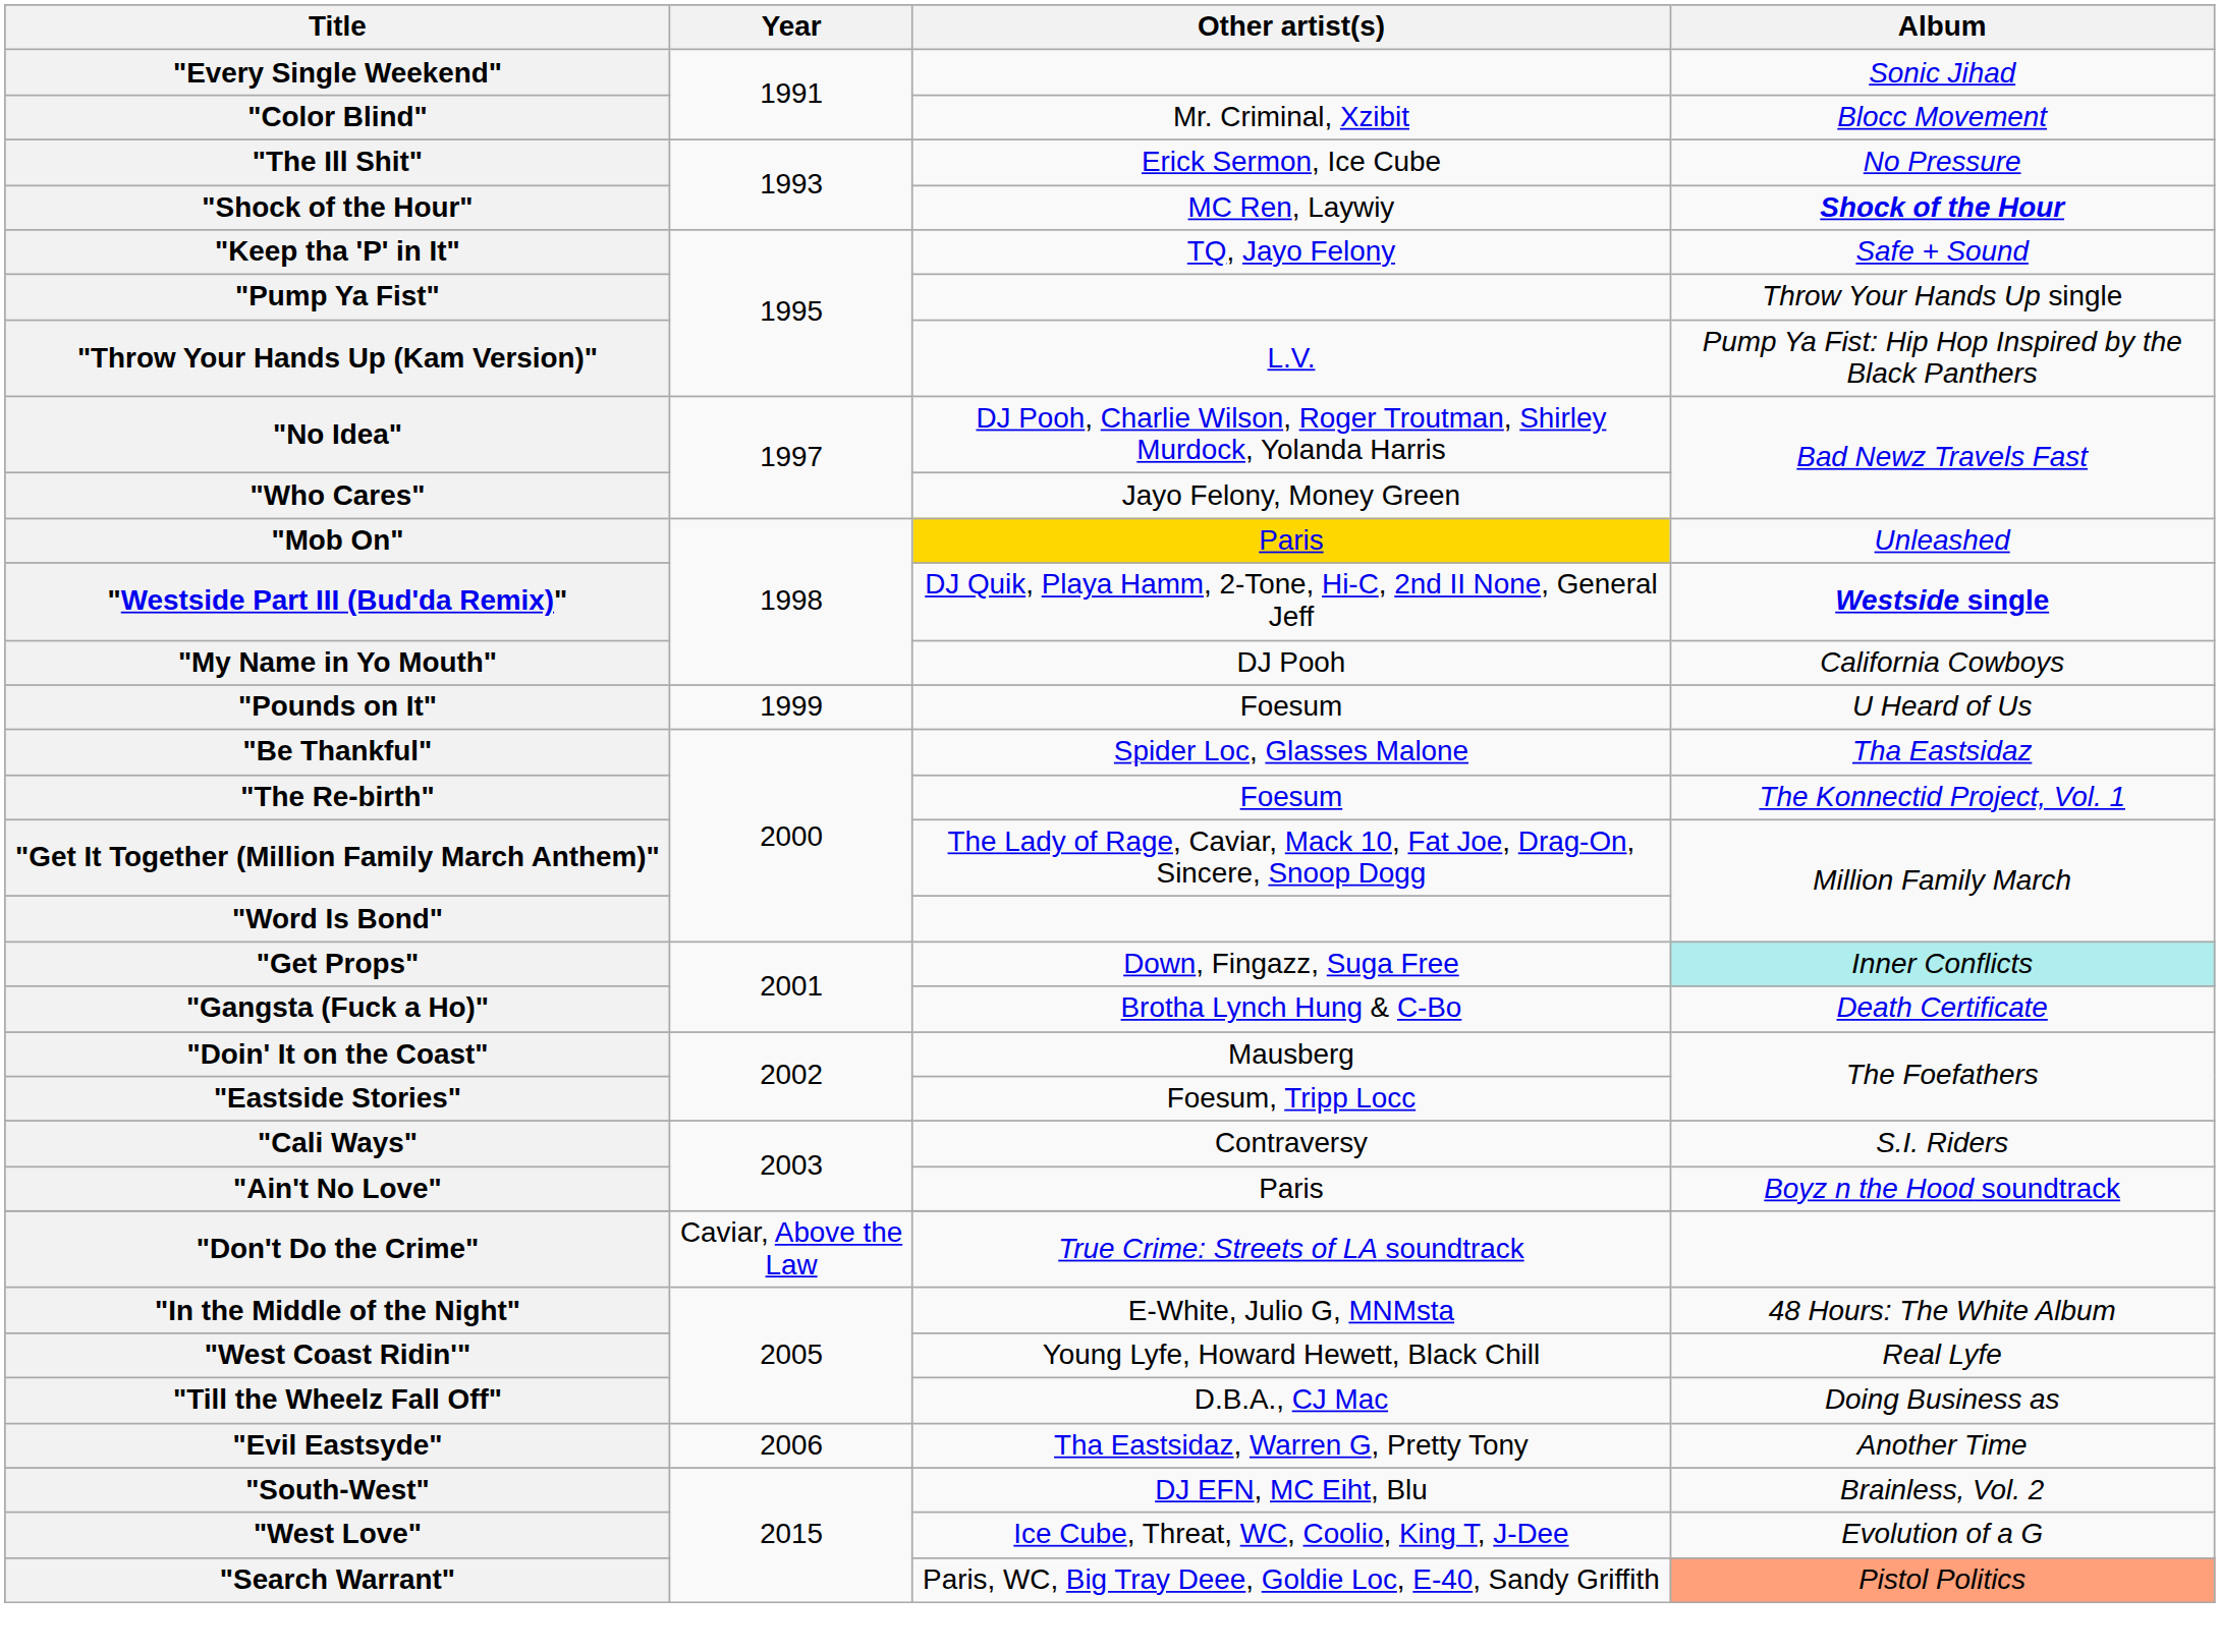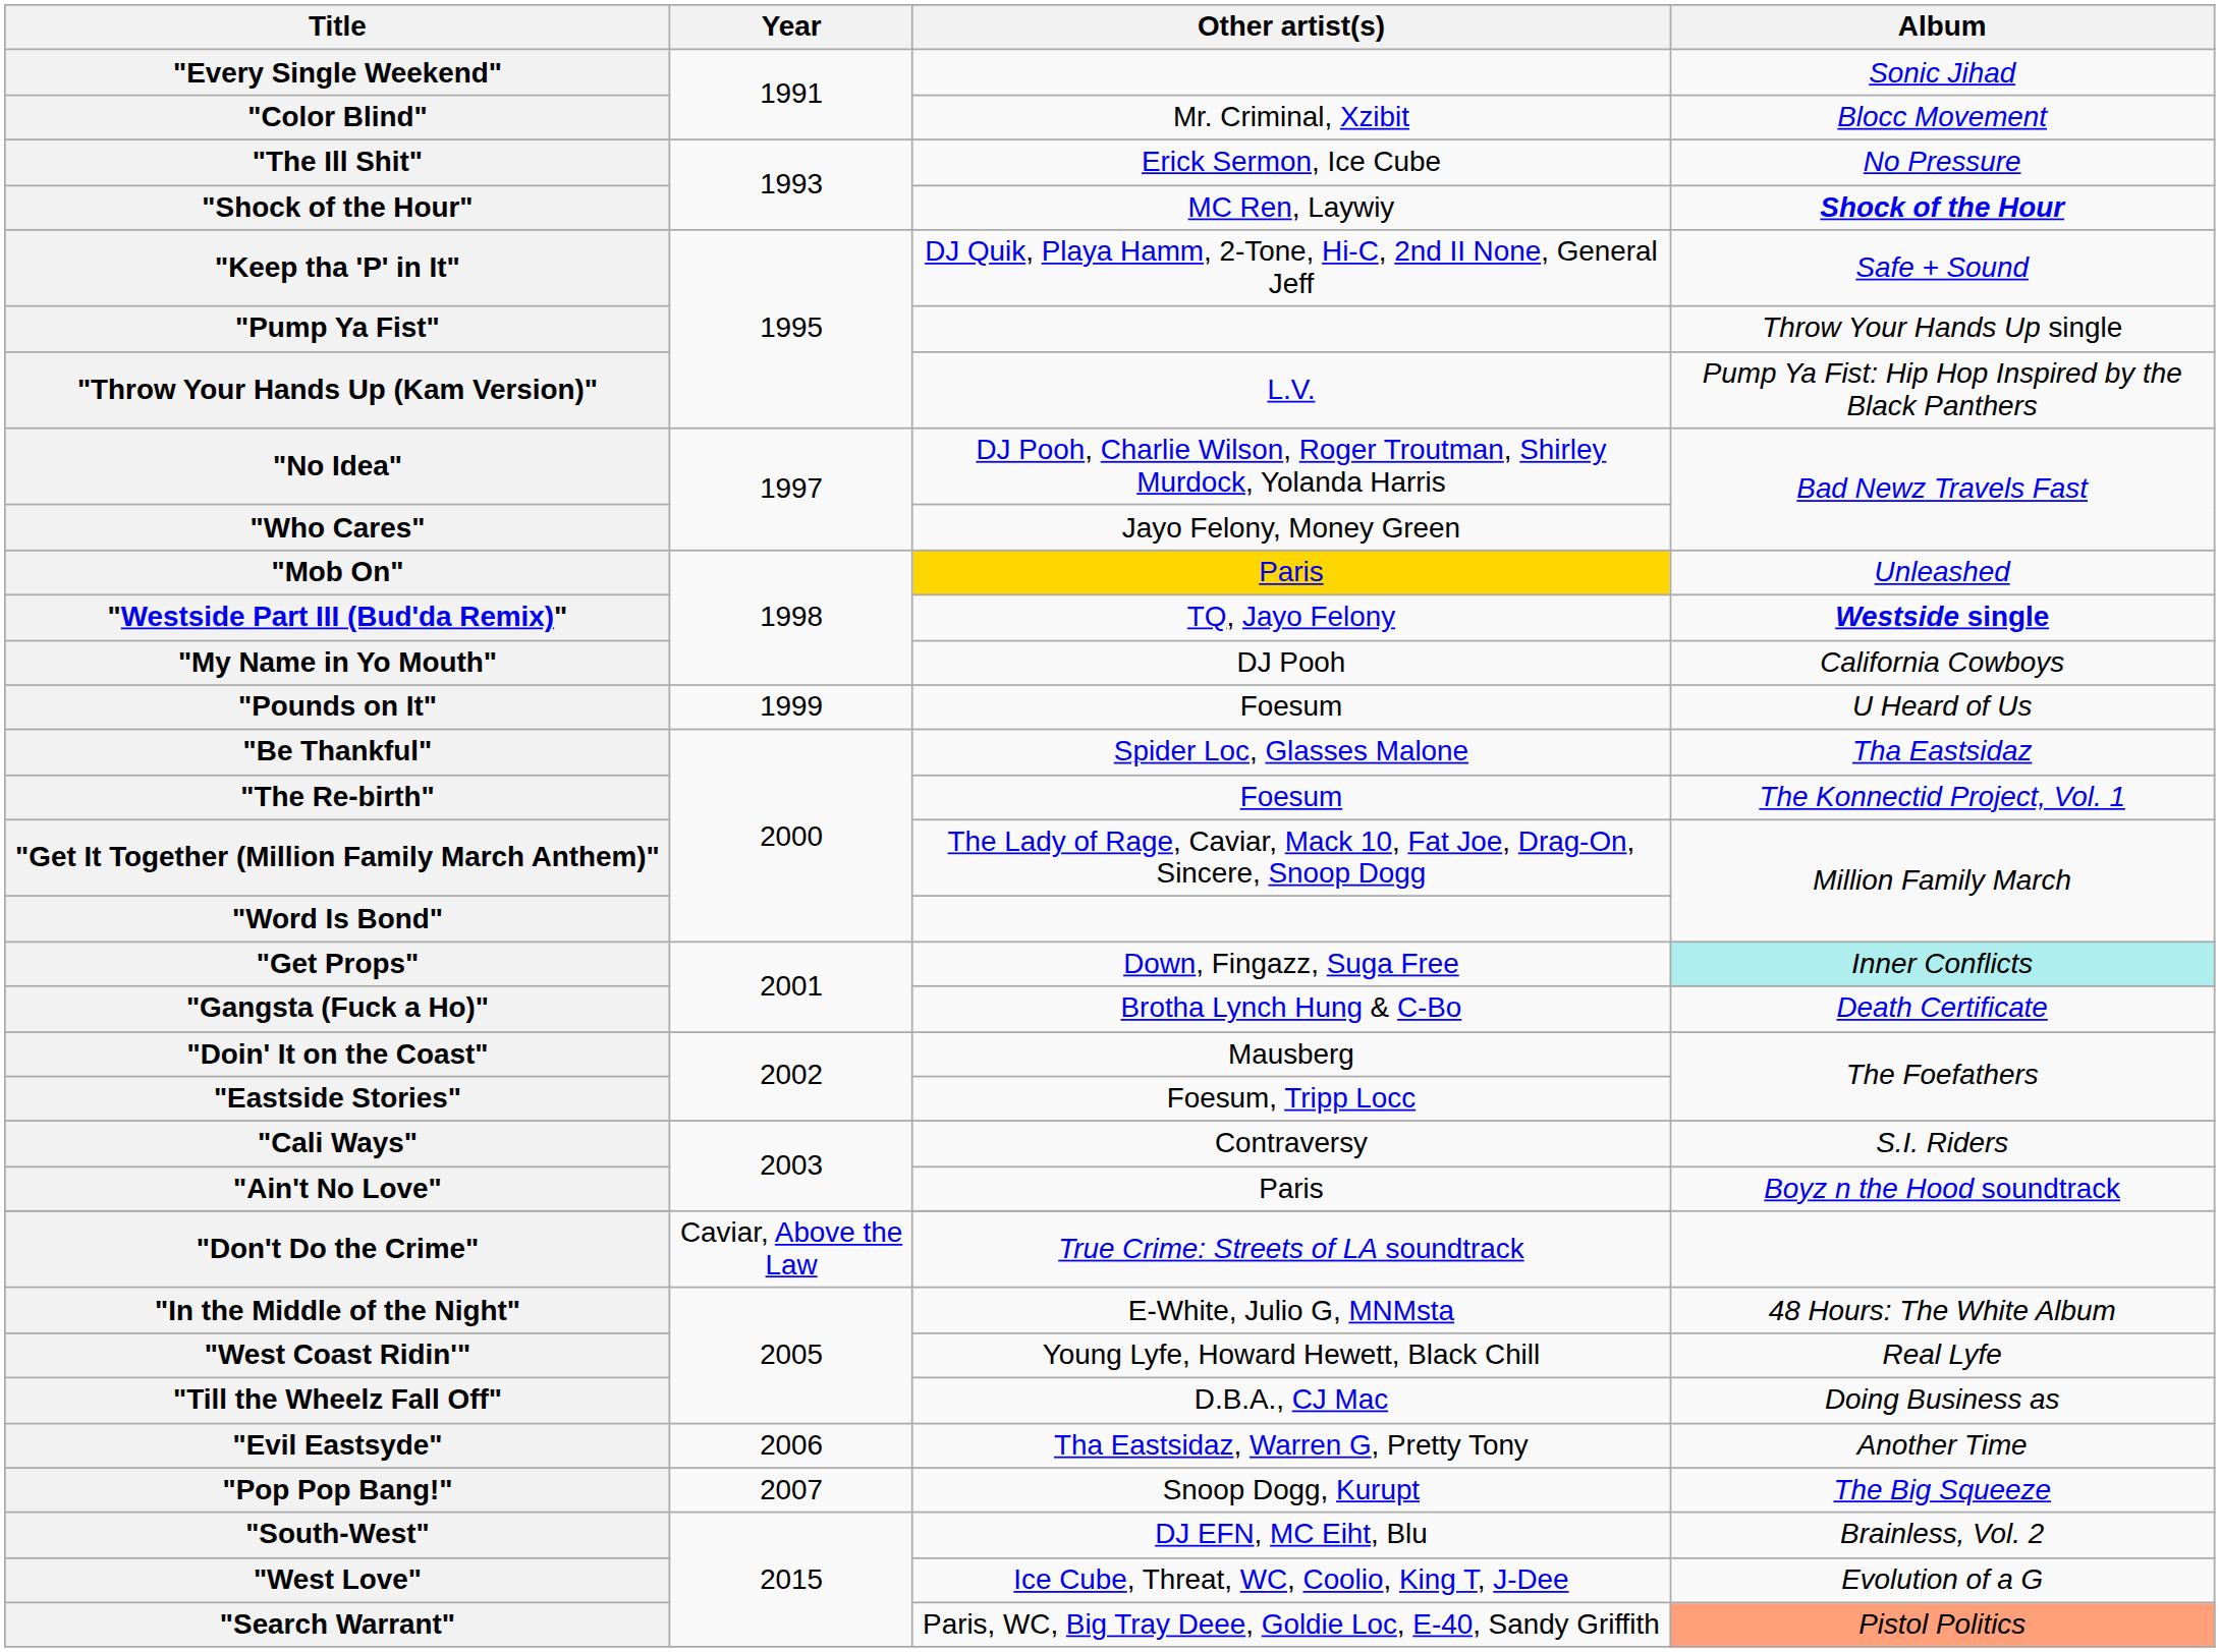"Keep tha 'P' in It" | Other artist(s): TQ, Jayo Felony -> DJ Quik, Playa Hamm, 2-Tone, Hi-C, 2nd II None, General Jeff
"Westside Part III (Bud'da Remix)" | Other artist(s): DJ Quik, Playa Hamm, 2-Tone, Hi-C, 2nd II None, General Jeff -> TQ, Jayo Felony
+ row: "Pop Pop Bang!" | 2007 | Snoop Dogg, Kurupt | The Big Squeeze
